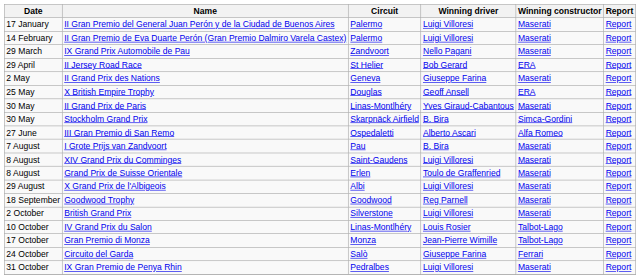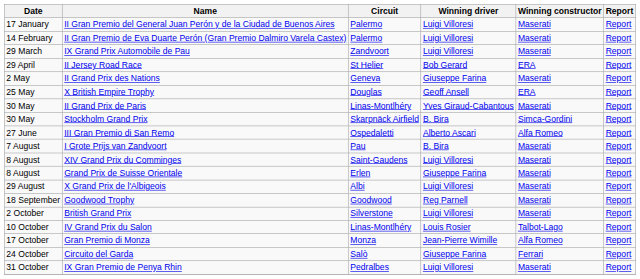IX Grand Prix Automobile de Pau | Winning driver: Nello Pagani -> Luigi Villoresi
Grand Prix de Suisse Orientale | Winning driver: Toulo de Graffenried -> Giuseppe Farina
Gran Premio di Monza | Winning constructor: Talbot-Lago -> Alfa Romeo
